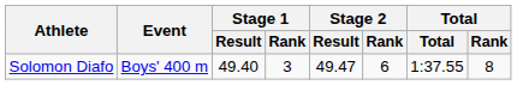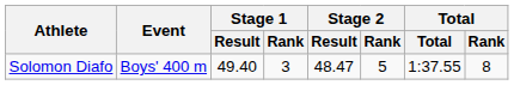Solomon Diafo | Stage 2 / Result: 49.47 -> 48.47
Solomon Diafo | Stage 2 / Rank: 6 -> 5
